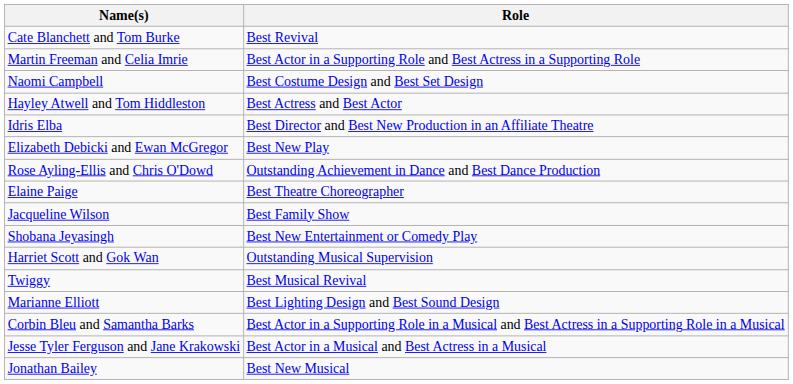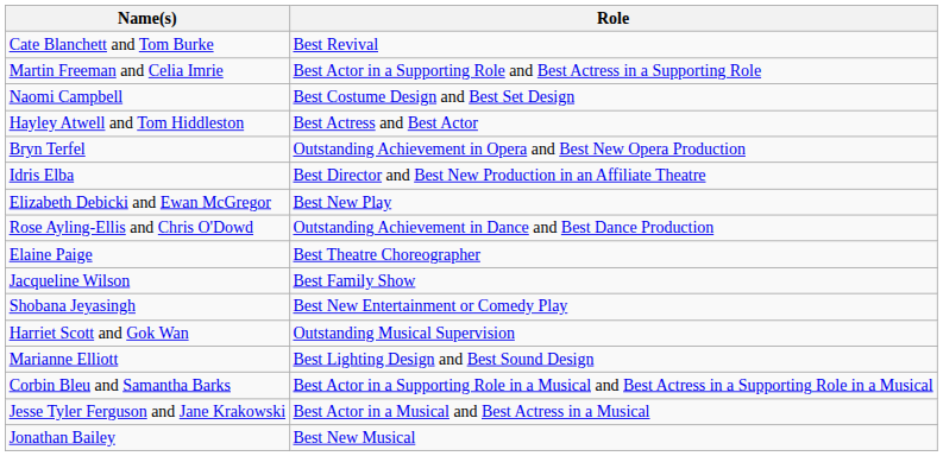+ row: Bryn Terfel | Outstanding Achievement in Opera and Best New Opera Production
- row: Twiggy | Best Musical Revival
